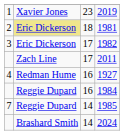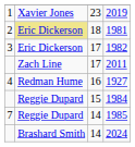1984 | column 3: 16 -> 15
